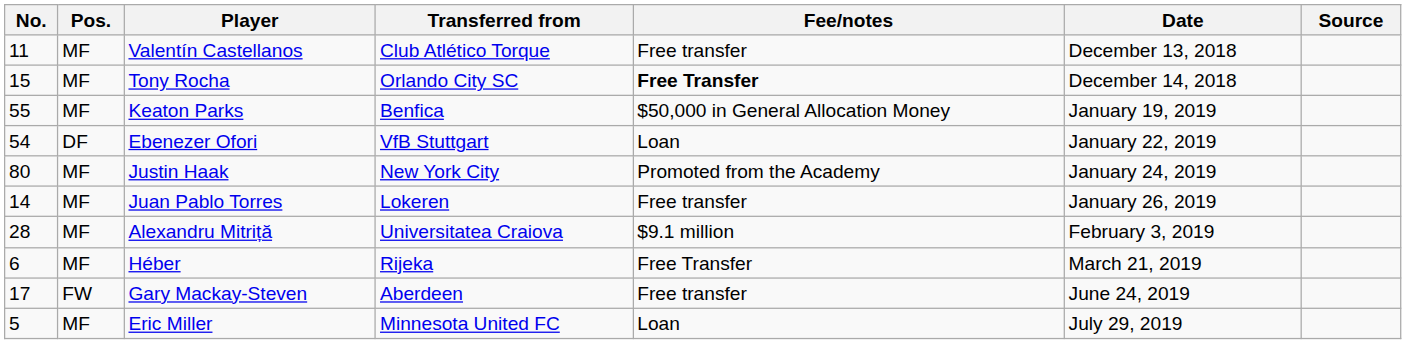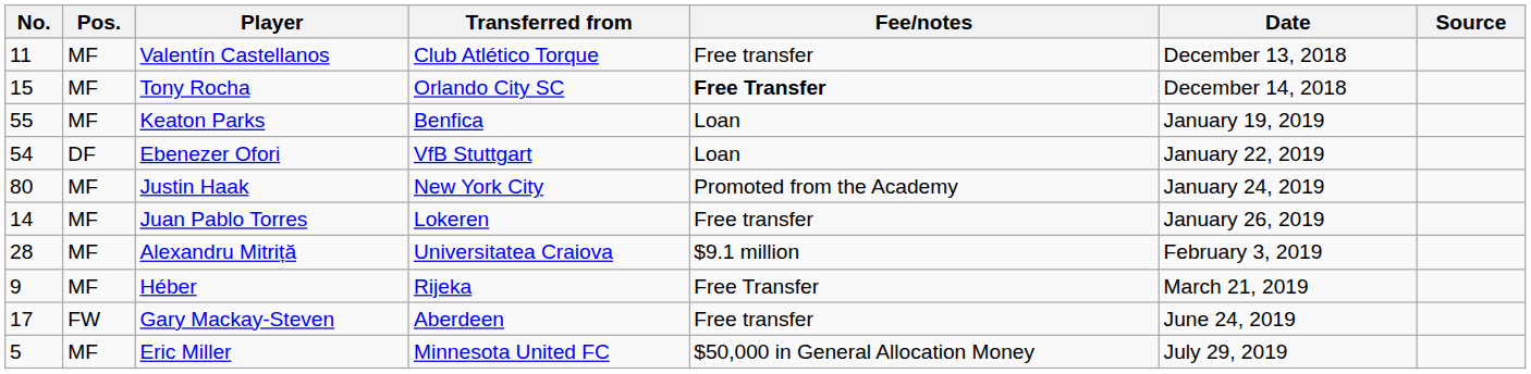Keaton Parks | Fee/notes: $50,000 in General Allocation Money -> Loan
Héber | No.: 6 -> 9
Eric Miller | Fee/notes: Loan -> $50,000 in General Allocation Money
